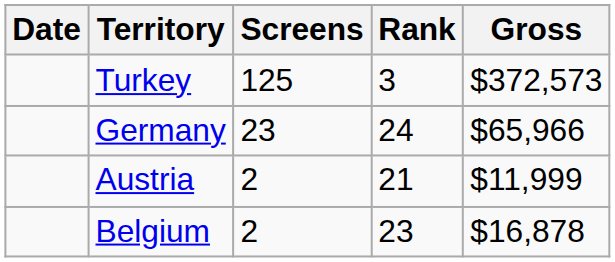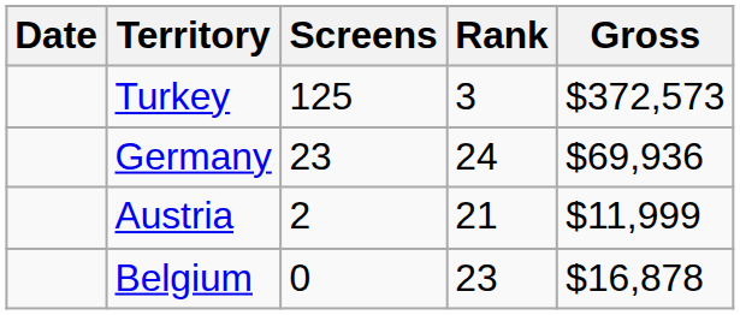Germany | Gross: $65,966 -> $69,936
Belgium | Screens: 2 -> 0
